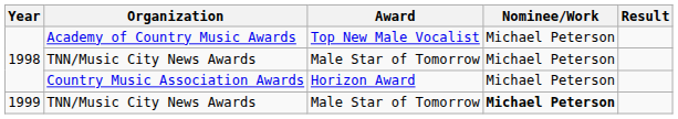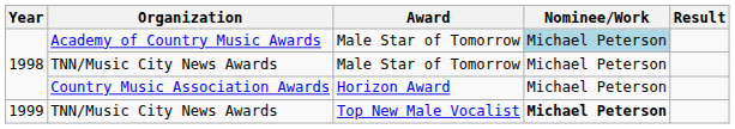Academy of Country Music Awards | Award: Top New Male Vocalist -> Male Star of Tomorrow
Academy of Country Music Awards | Nominee/Work: no background -> lightblue background
1999 / TNN/Music City News Awards | Award: Male Star of Tomorrow -> Top New Male Vocalist
